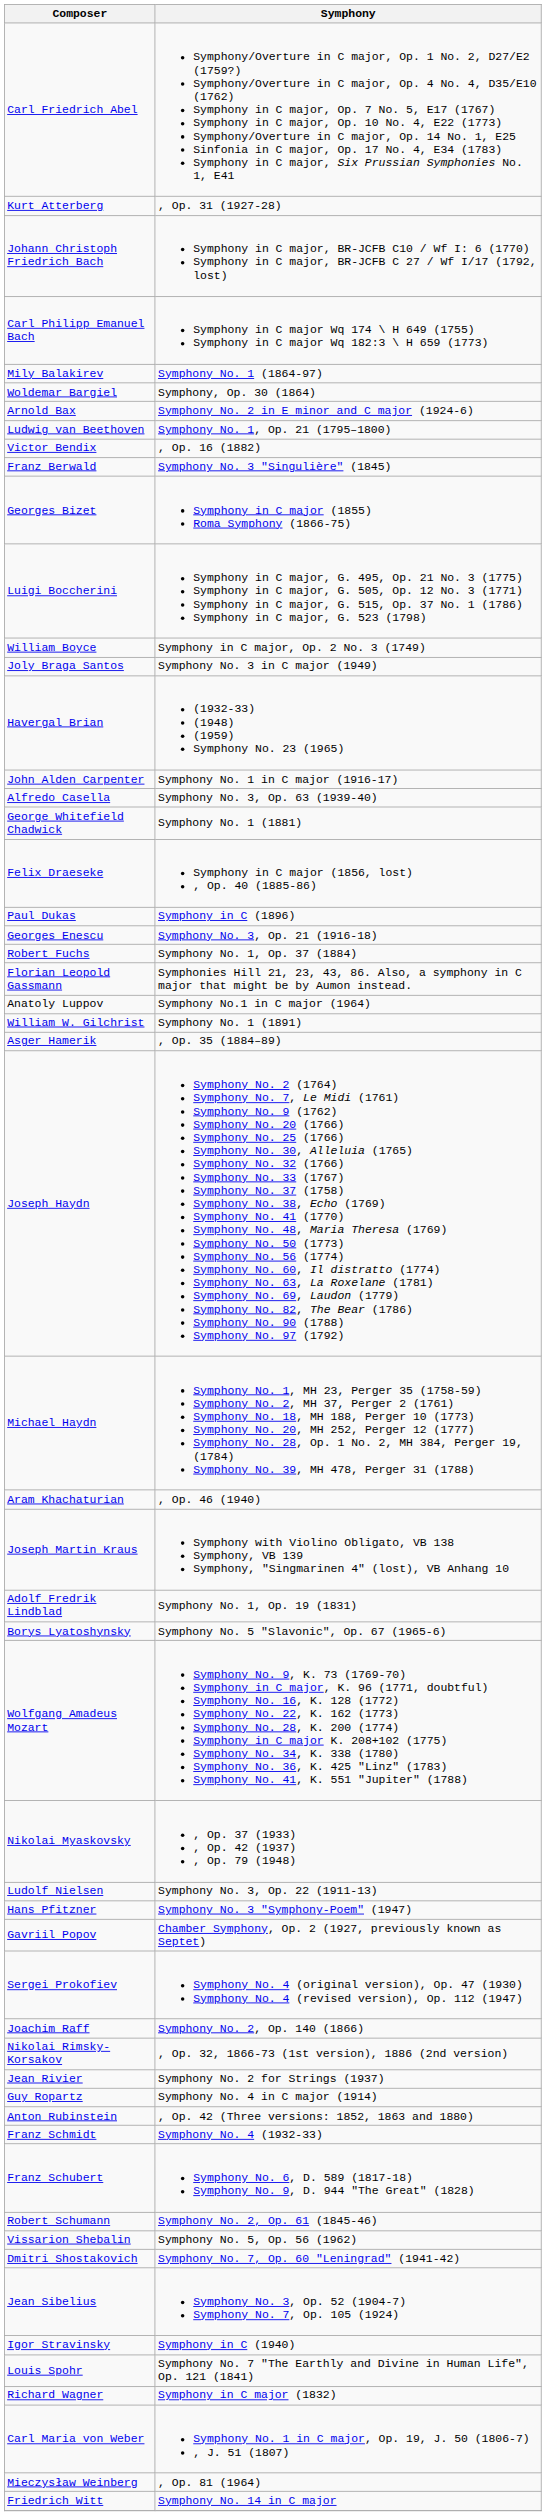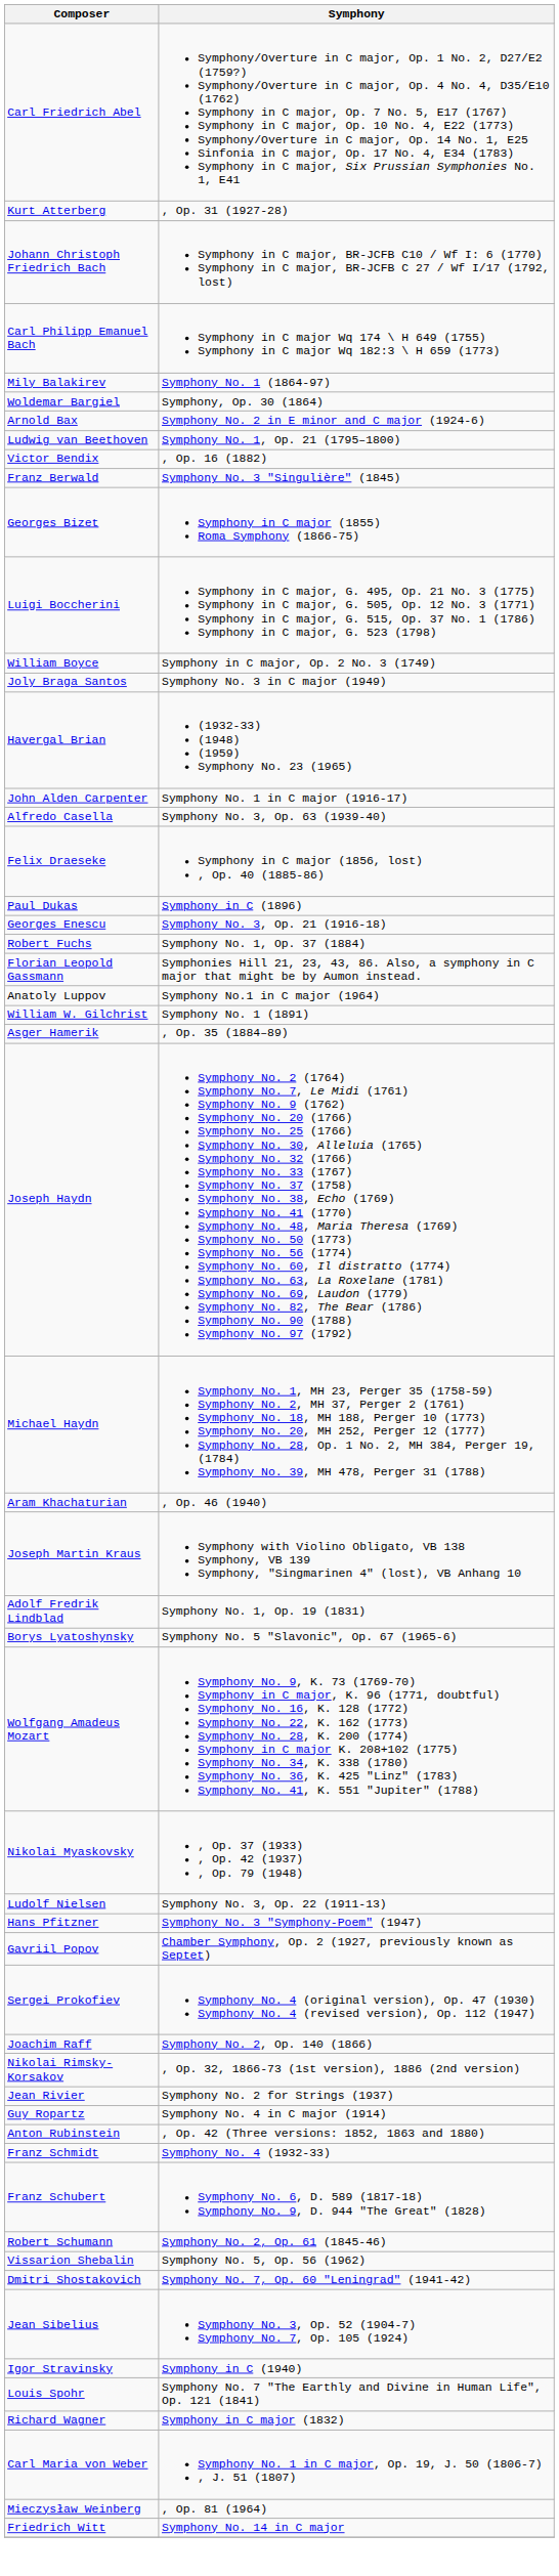- row: George Whitefield Chadwick | Symphony No. 1 (1881)
